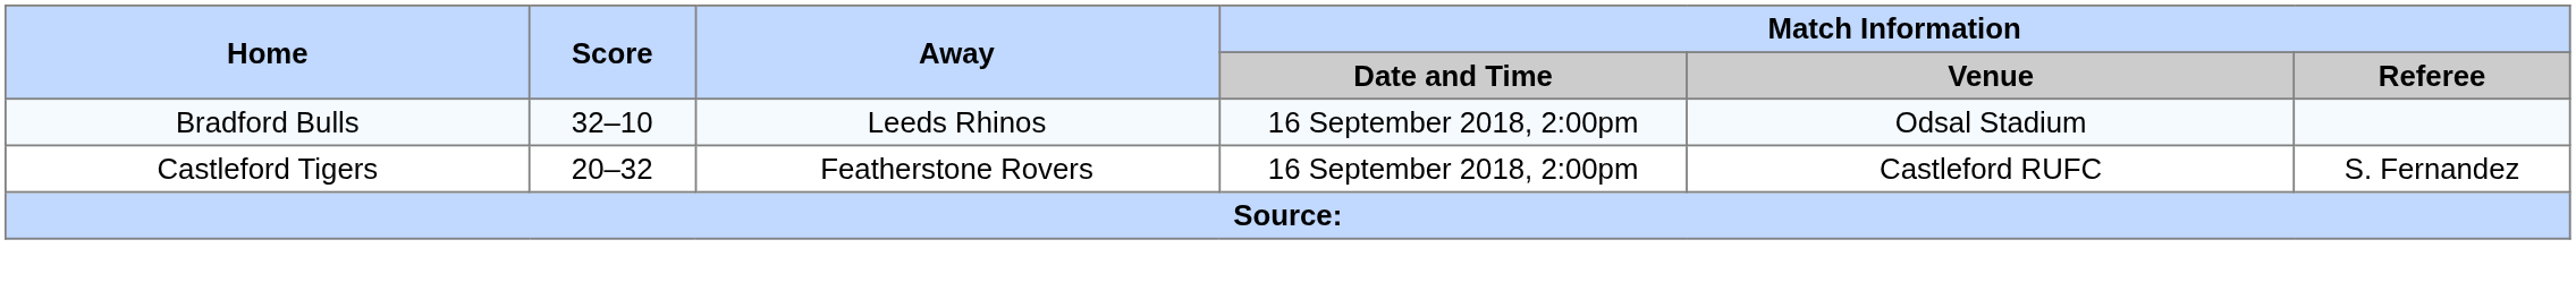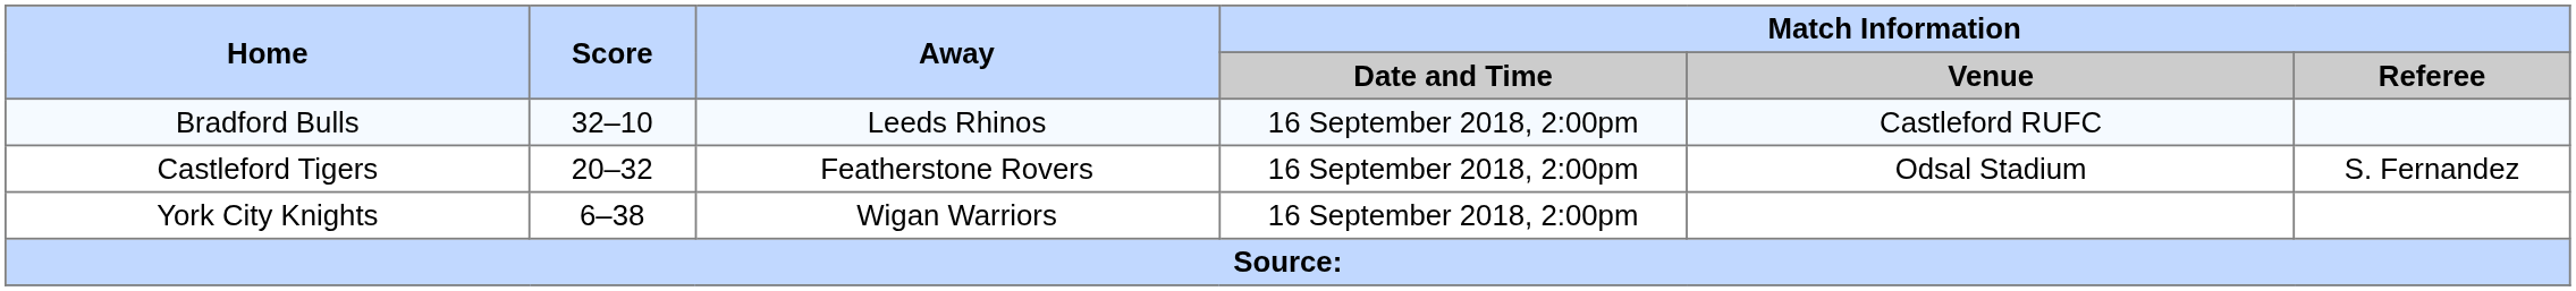Bradford Bulls | Match Information / Venue: Odsal Stadium -> Castleford RUFC
Castleford Tigers | Match Information / Venue: Castleford RUFC -> Odsal Stadium
+ row: York City Knights | 6–38 | Wigan Warriors | 16 September 2018, 2:00pm
